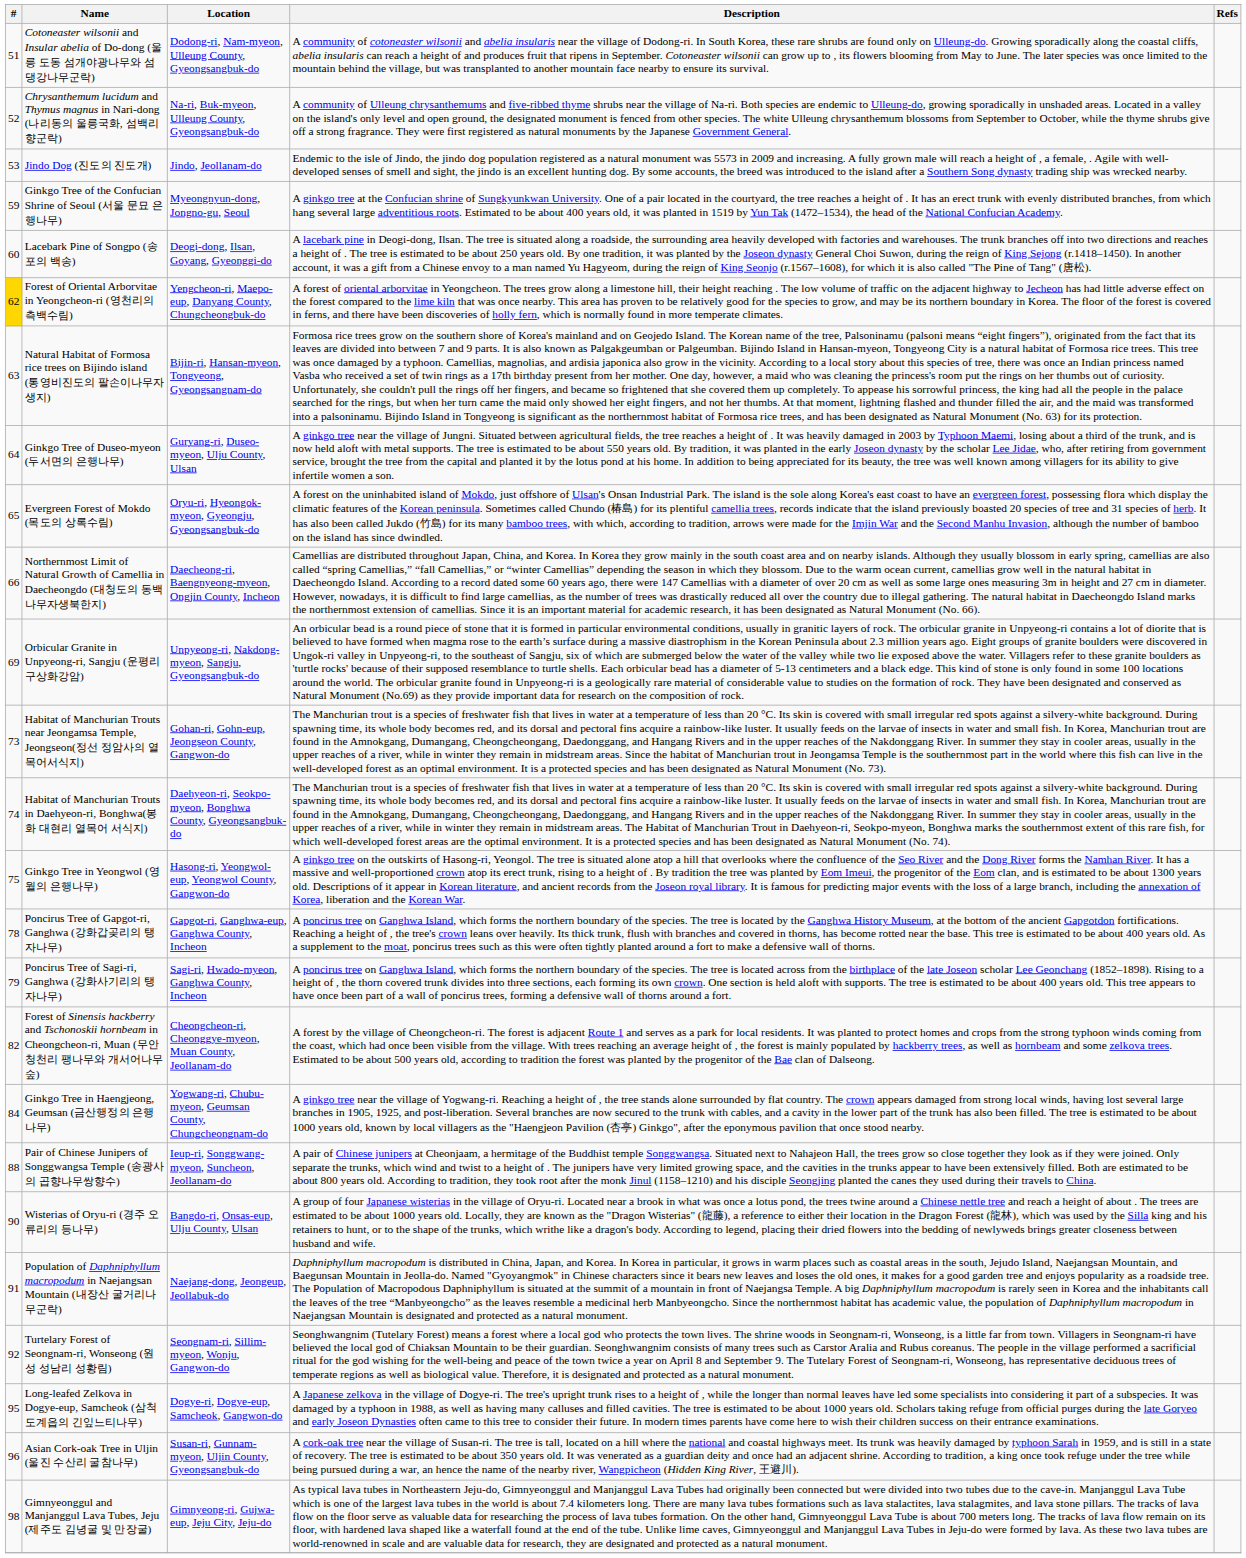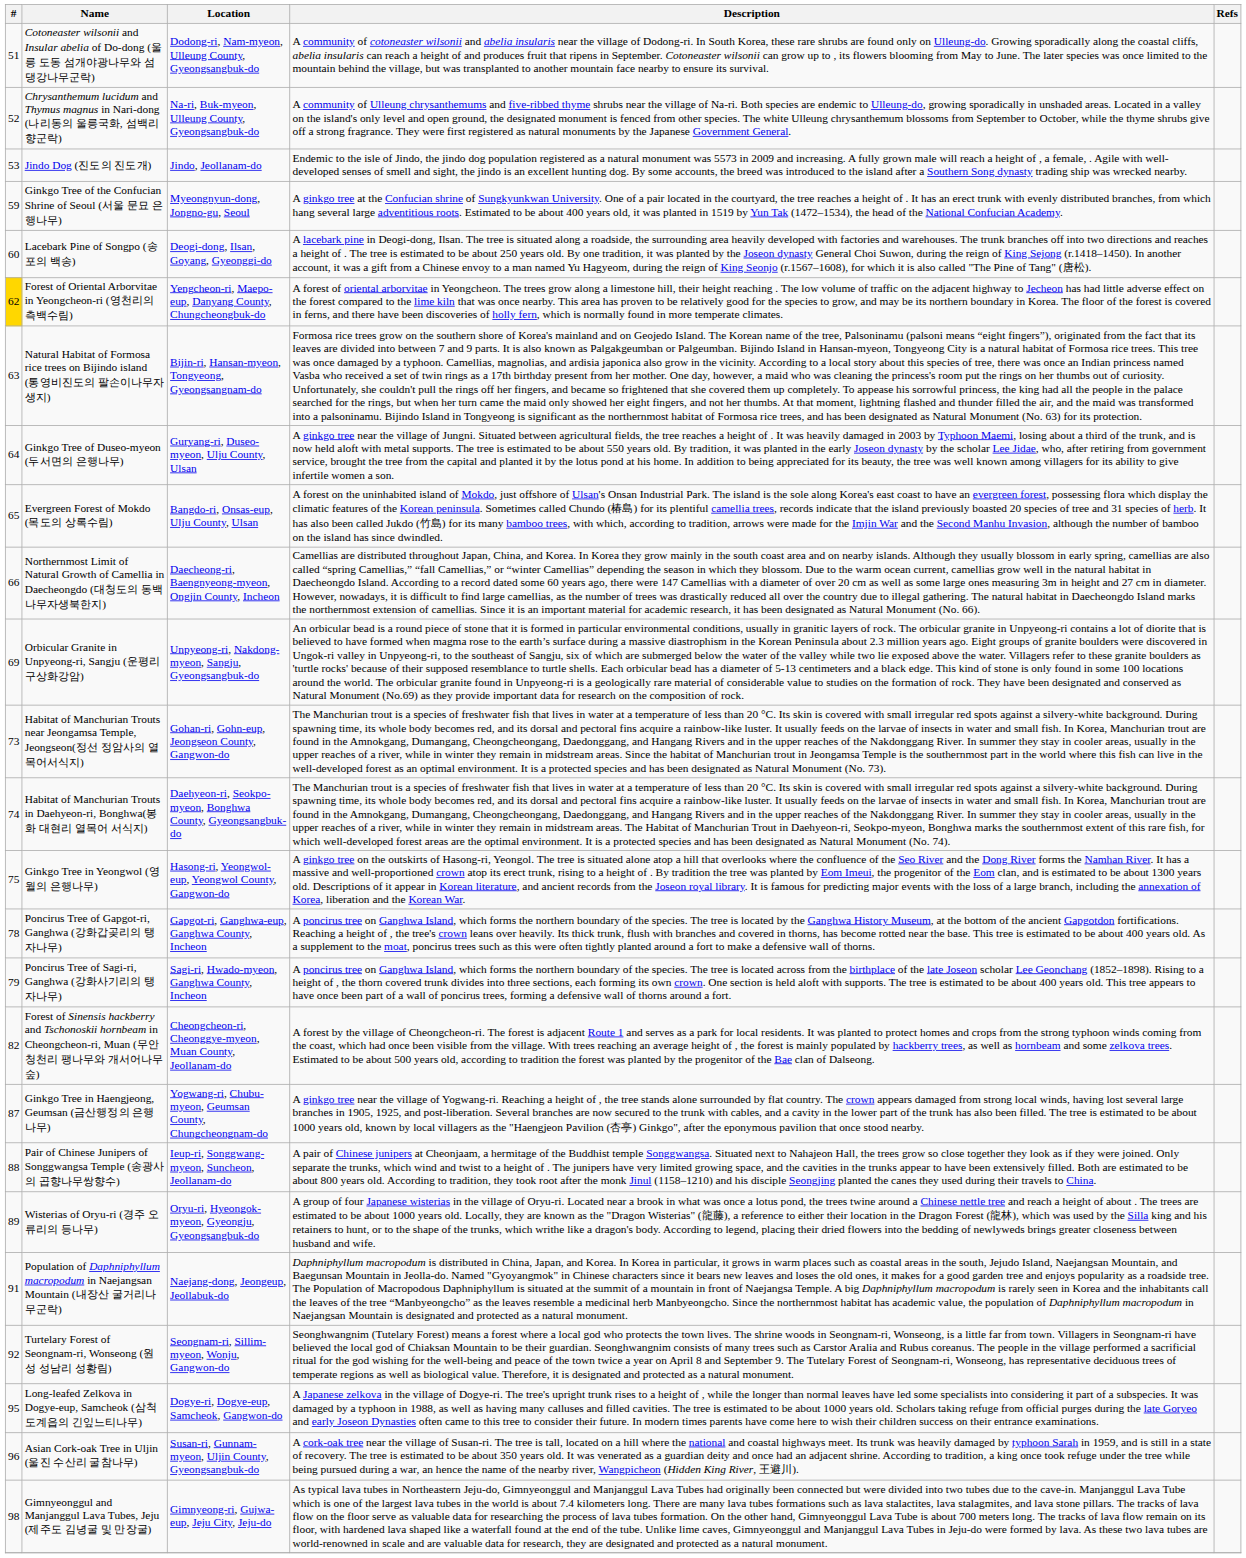Evergreen Forest of Mokdo (목도의 상록수림) | Location: Oryu-ri, Hyeongok-myeon, Gyeongju, Gyeongsangbuk-do -> Bangdo-ri, Onsas-eup, Ulju County, Ulsan
Ginkgo Tree in Haengjeong, Geumsan (금산행정의 은행나무) | #: 84 -> 87
Wisterias of Oryu-ri (경주 오류리의 등나무) | #: 90 -> 89
Wisterias of Oryu-ri (경주 오류리의 등나무) | Location: Bangdo-ri, Onsas-eup, Ulju County, Ulsan -> Oryu-ri, Hyeongok-myeon, Gyeongju, Gyeongsangbuk-do
